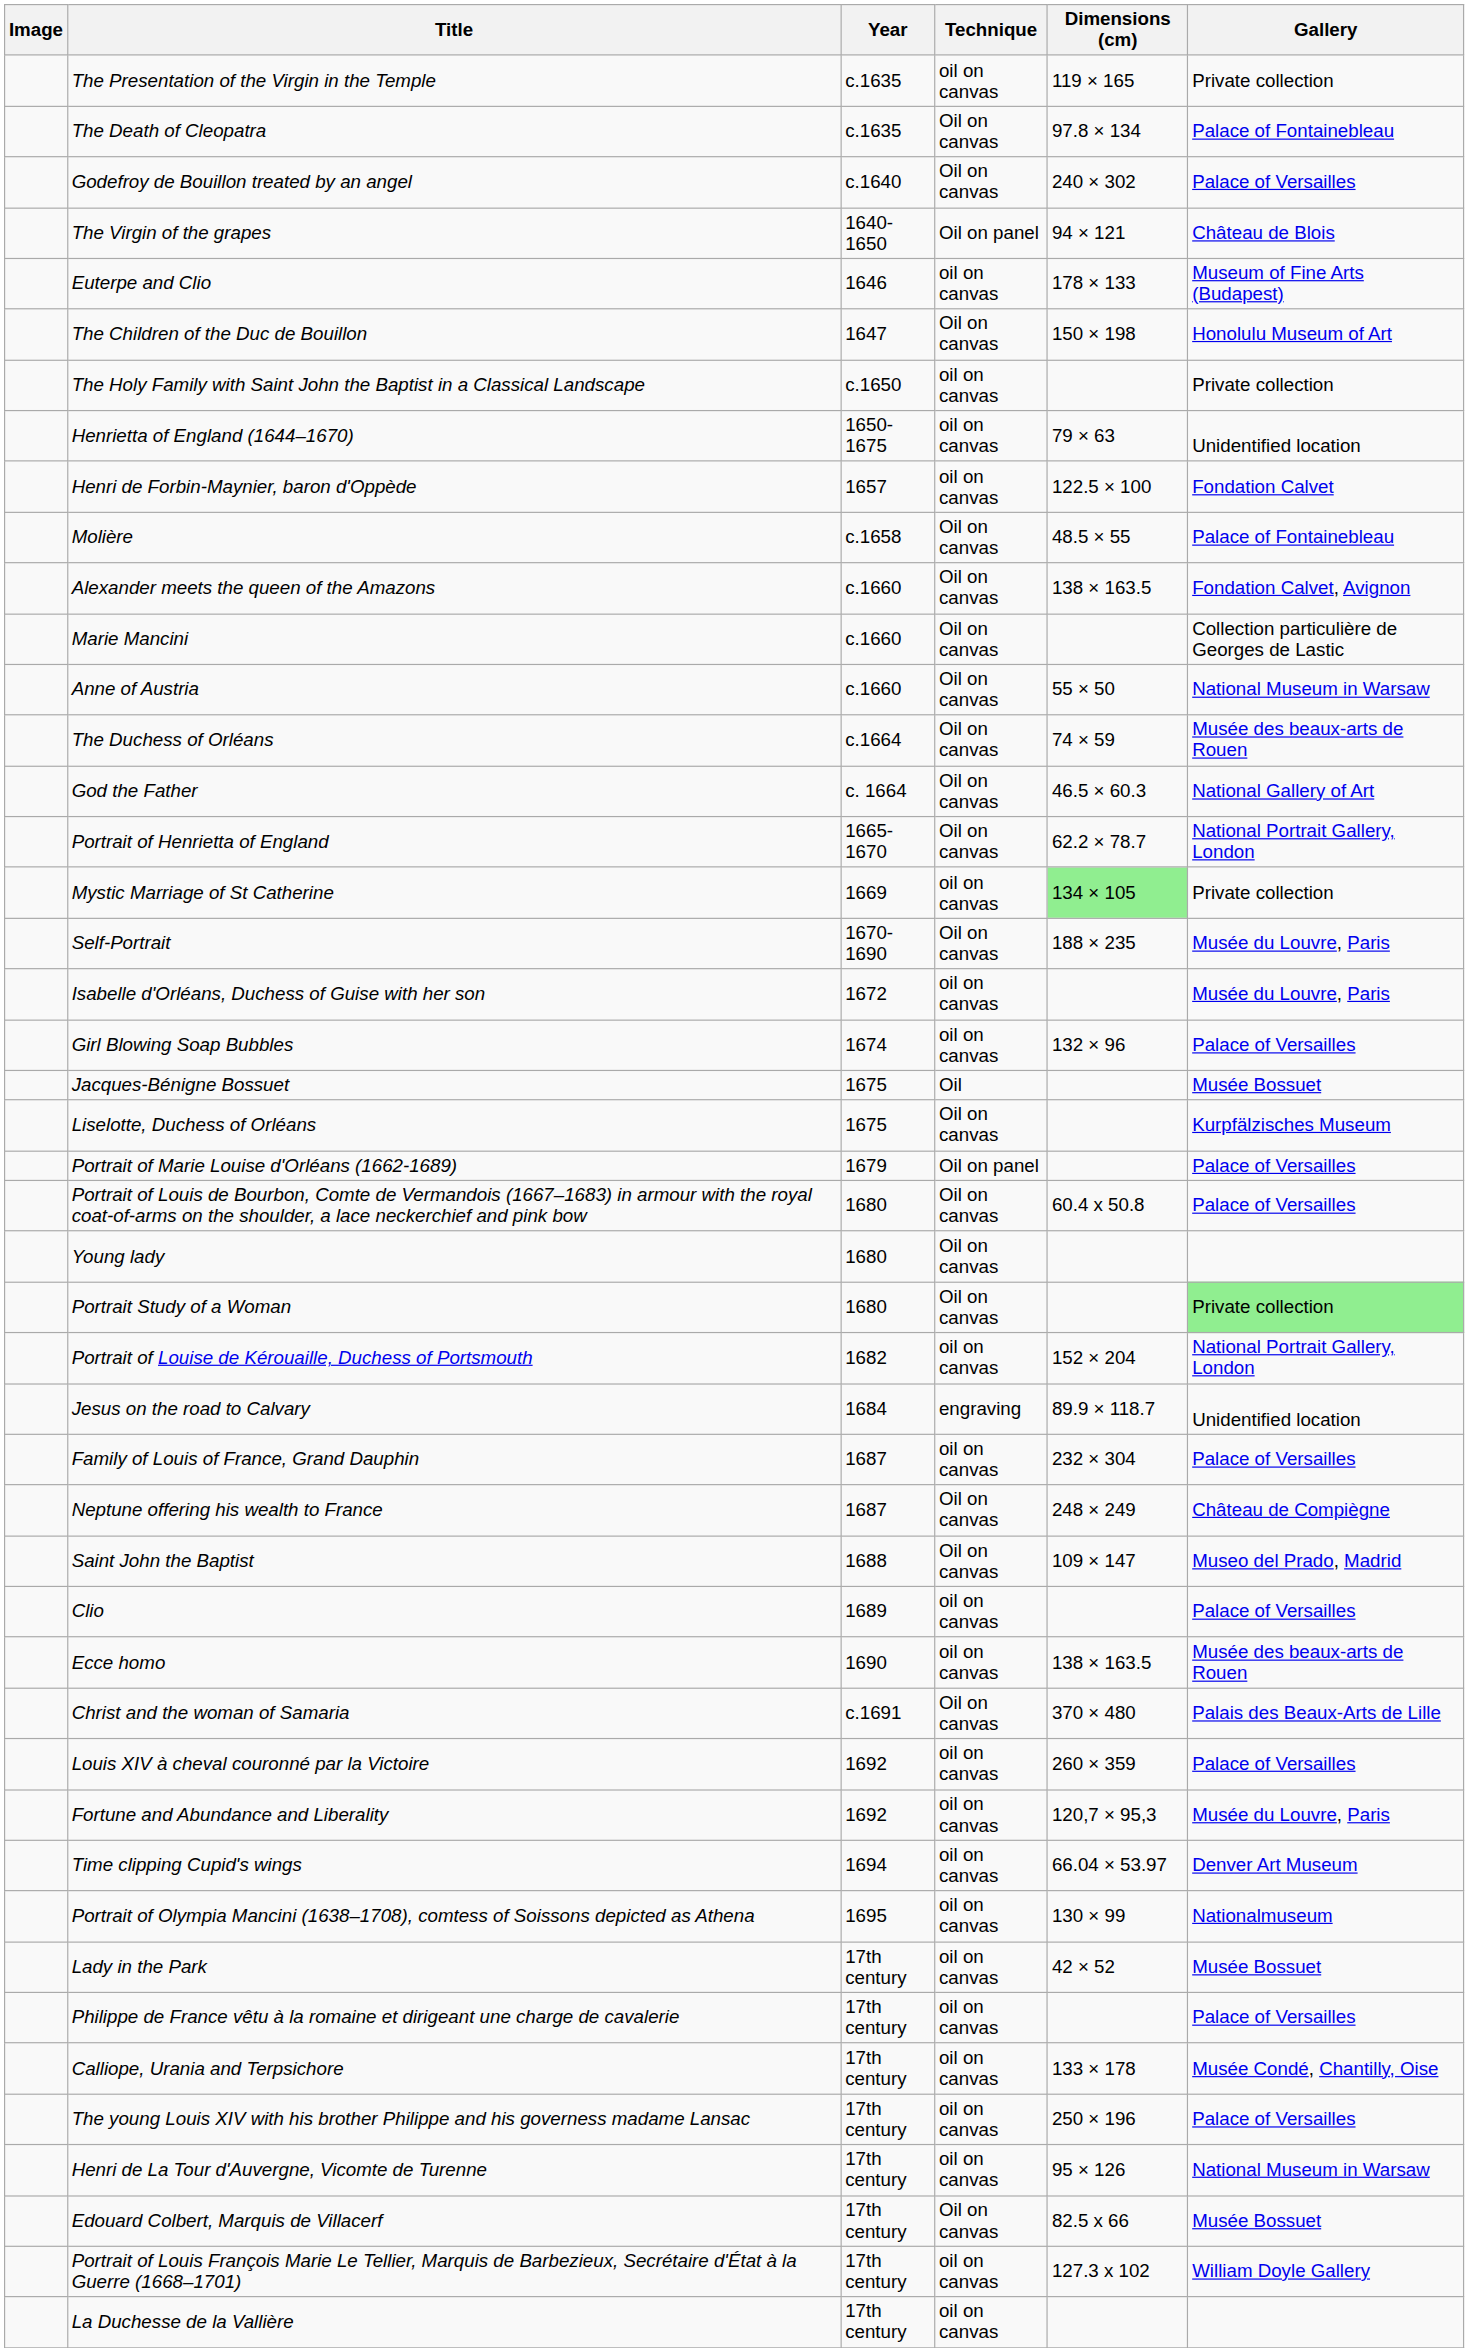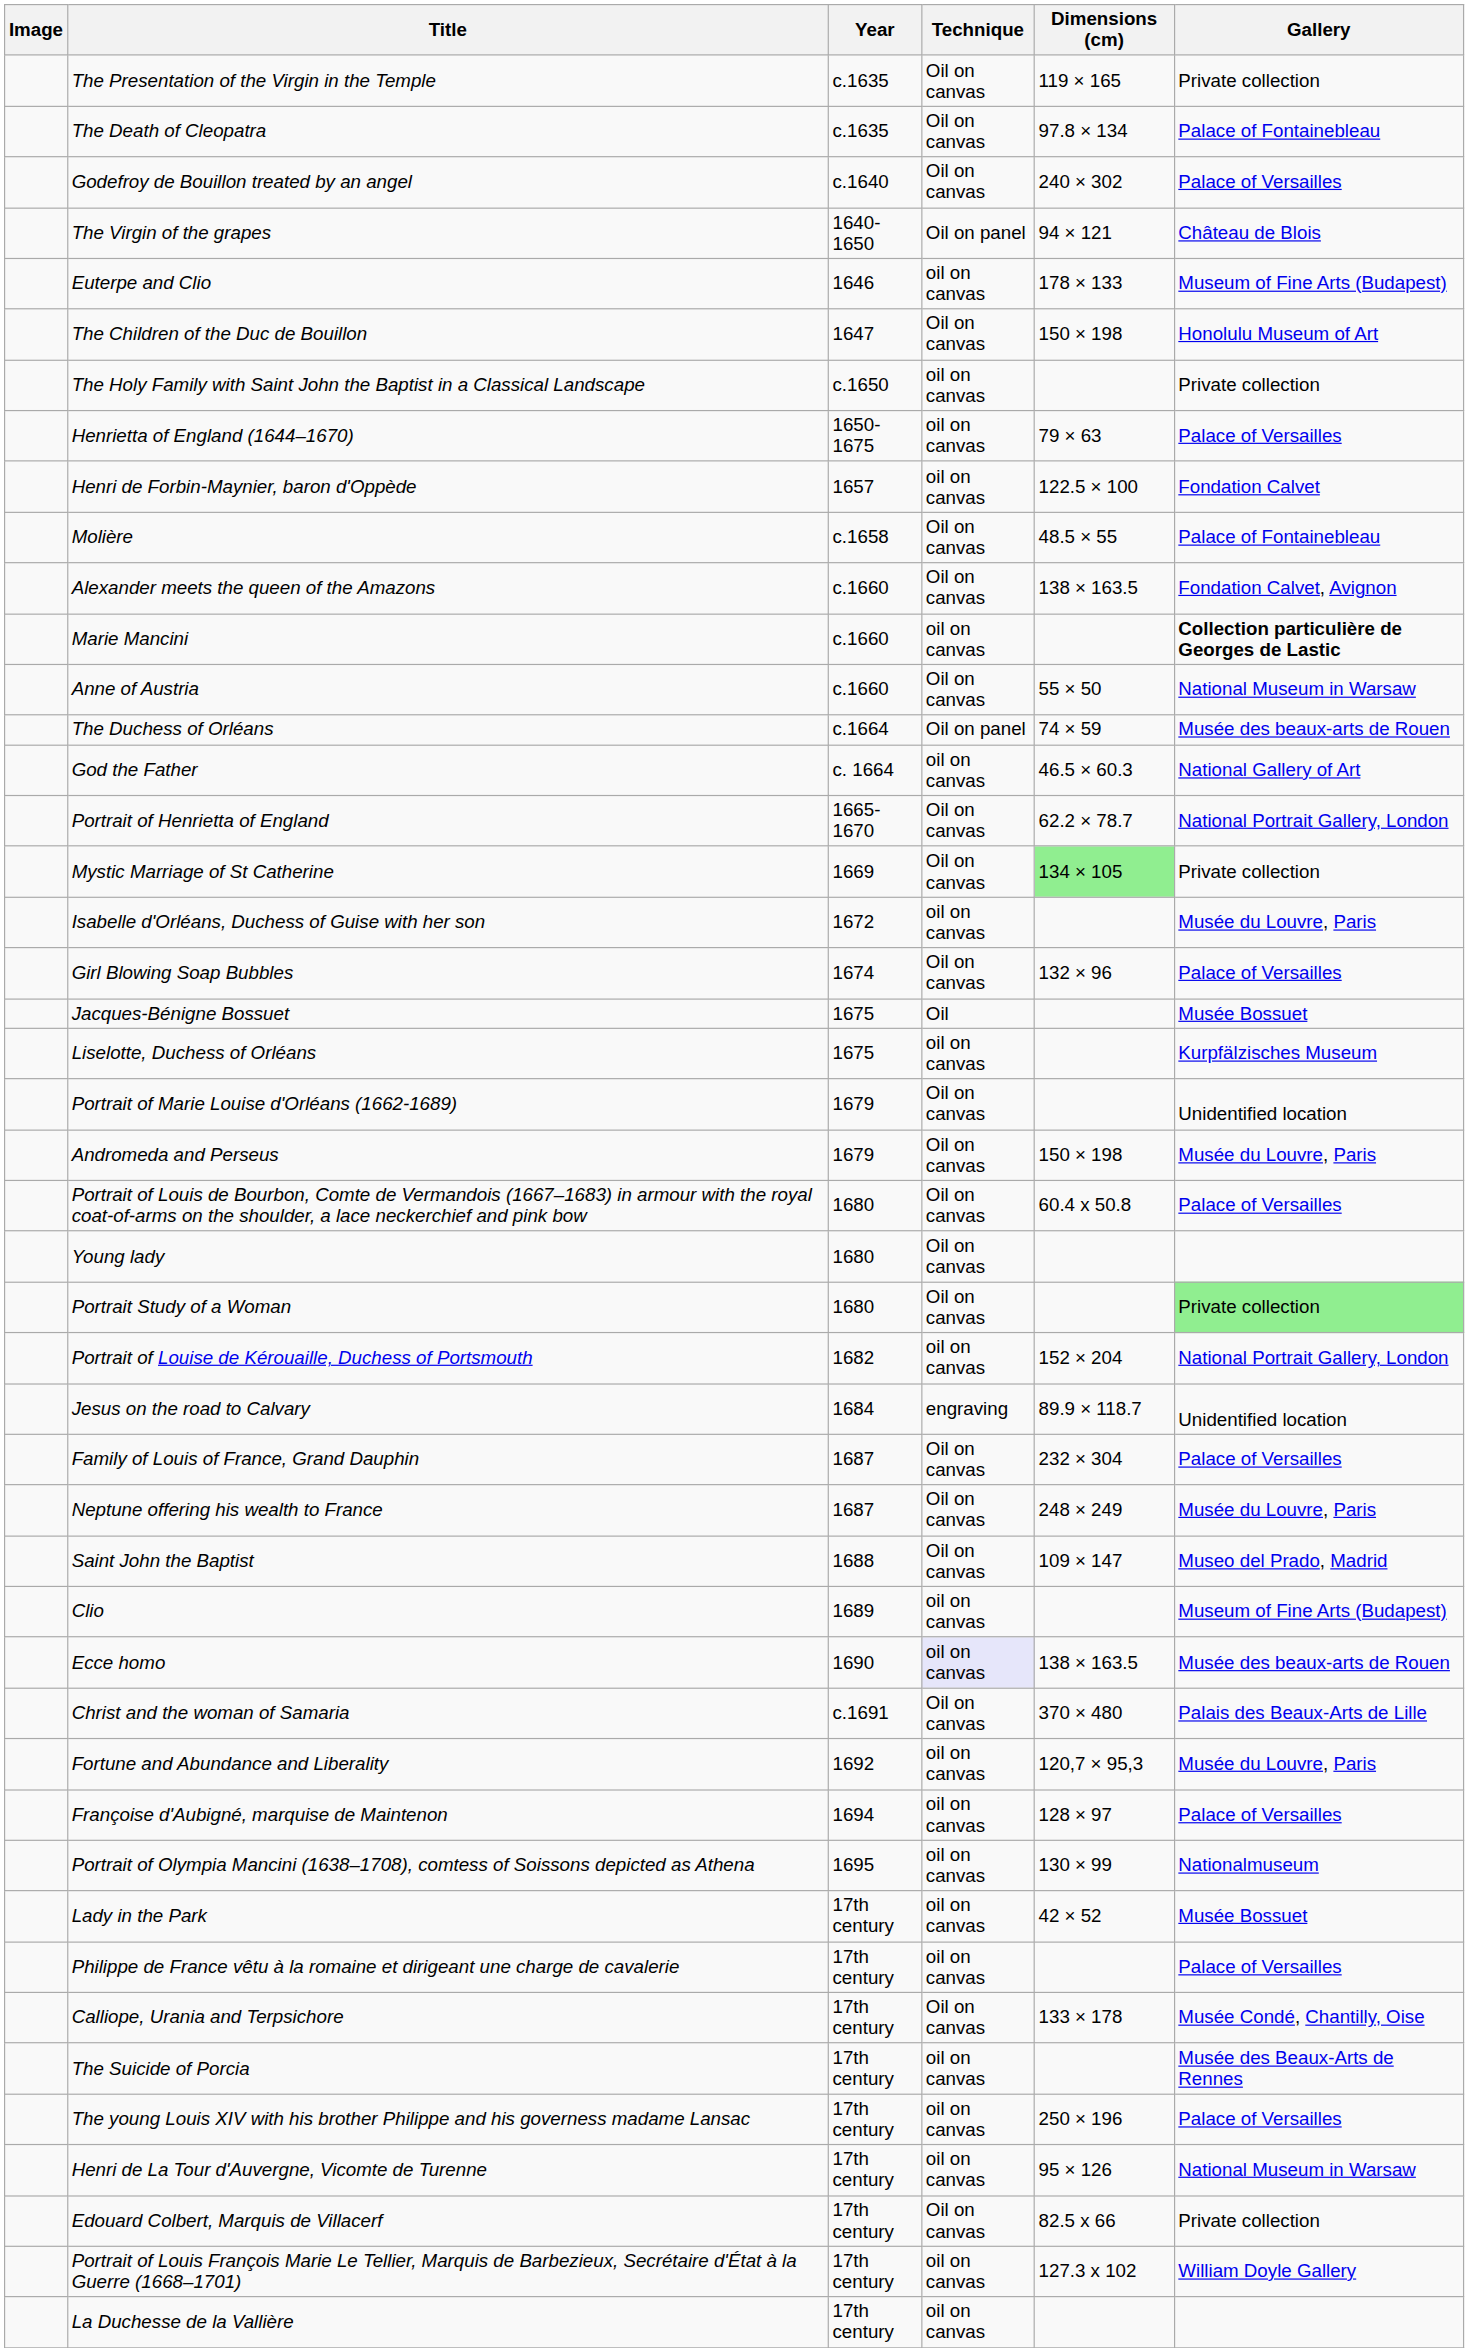The Presentation of the Virgin in the Temple | Technique: oil on canvas -> Oil on canvas
Henrietta of England (1644–1670) | Gallery: Unidentified location -> Palace of Versailles
Marie Mancini | Technique: Oil on canvas -> oil on canvas
Marie Mancini | Gallery: normal -> bold
The Duchess of Orléans | Technique: Oil on canvas -> Oil on panel
God the Father | Technique: Oil on canvas -> oil on canvas
Mystic Marriage of St Catherine | Technique: oil on canvas -> Oil on canvas
- row: Self-Portrait | 1670-1690 | Oil on canvas | 188 × 235 | Musée du Louvre, Paris
Girl Blowing Soap Bubbles | Technique: oil on canvas -> Oil on canvas
Liselotte, Duchess of Orléans | Technique: Oil on canvas -> oil on canvas
Portrait of Marie Louise d'Orléans (1662-1689) | Technique: Oil on panel -> Oil on canvas
Portrait of Marie Louise d'Orléans (1662-1689) | Gallery: Palace of Versailles -> Unidentified location
+ row: Andromeda and Perseus | 1679 | Oil on canvas | 150 × 198 | Musée du Louvre, Paris
Family of Louis of France, Grand Dauphin | Technique: oil on canvas -> Oil on canvas
Neptune offering his wealth to France | Gallery: Château de Compiègne -> Musée du Louvre, Paris
Clio | Gallery: Palace of Versailles -> Museum of Fine Arts (Budapest)
Ecce homo | Technique: no background -> lavender background
- row: Louis XIV à cheval couronné par la Victoire | 1692 | oil on canvas | 260 × 359 | Palace of Versailles
- row: Time clipping Cupid's wings | 1694 | oil on canvas | 66.04 × 53.97 | Denver Art Museum
+ row: Françoise d'Aubigné, marquise de Maintenon | 1694 | oil on canvas | 128 × 97 | Palace of Versailles
Calliope, Urania and Terpsichore | Technique: oil on canvas -> Oil on canvas
+ row: The Suicide of Porcia | 17th century | oil on canvas | Musée des Beaux-Arts de Rennes
Edouard Colbert, Marquis de Villacerf | Gallery: Musée Bossuet -> Private collection
